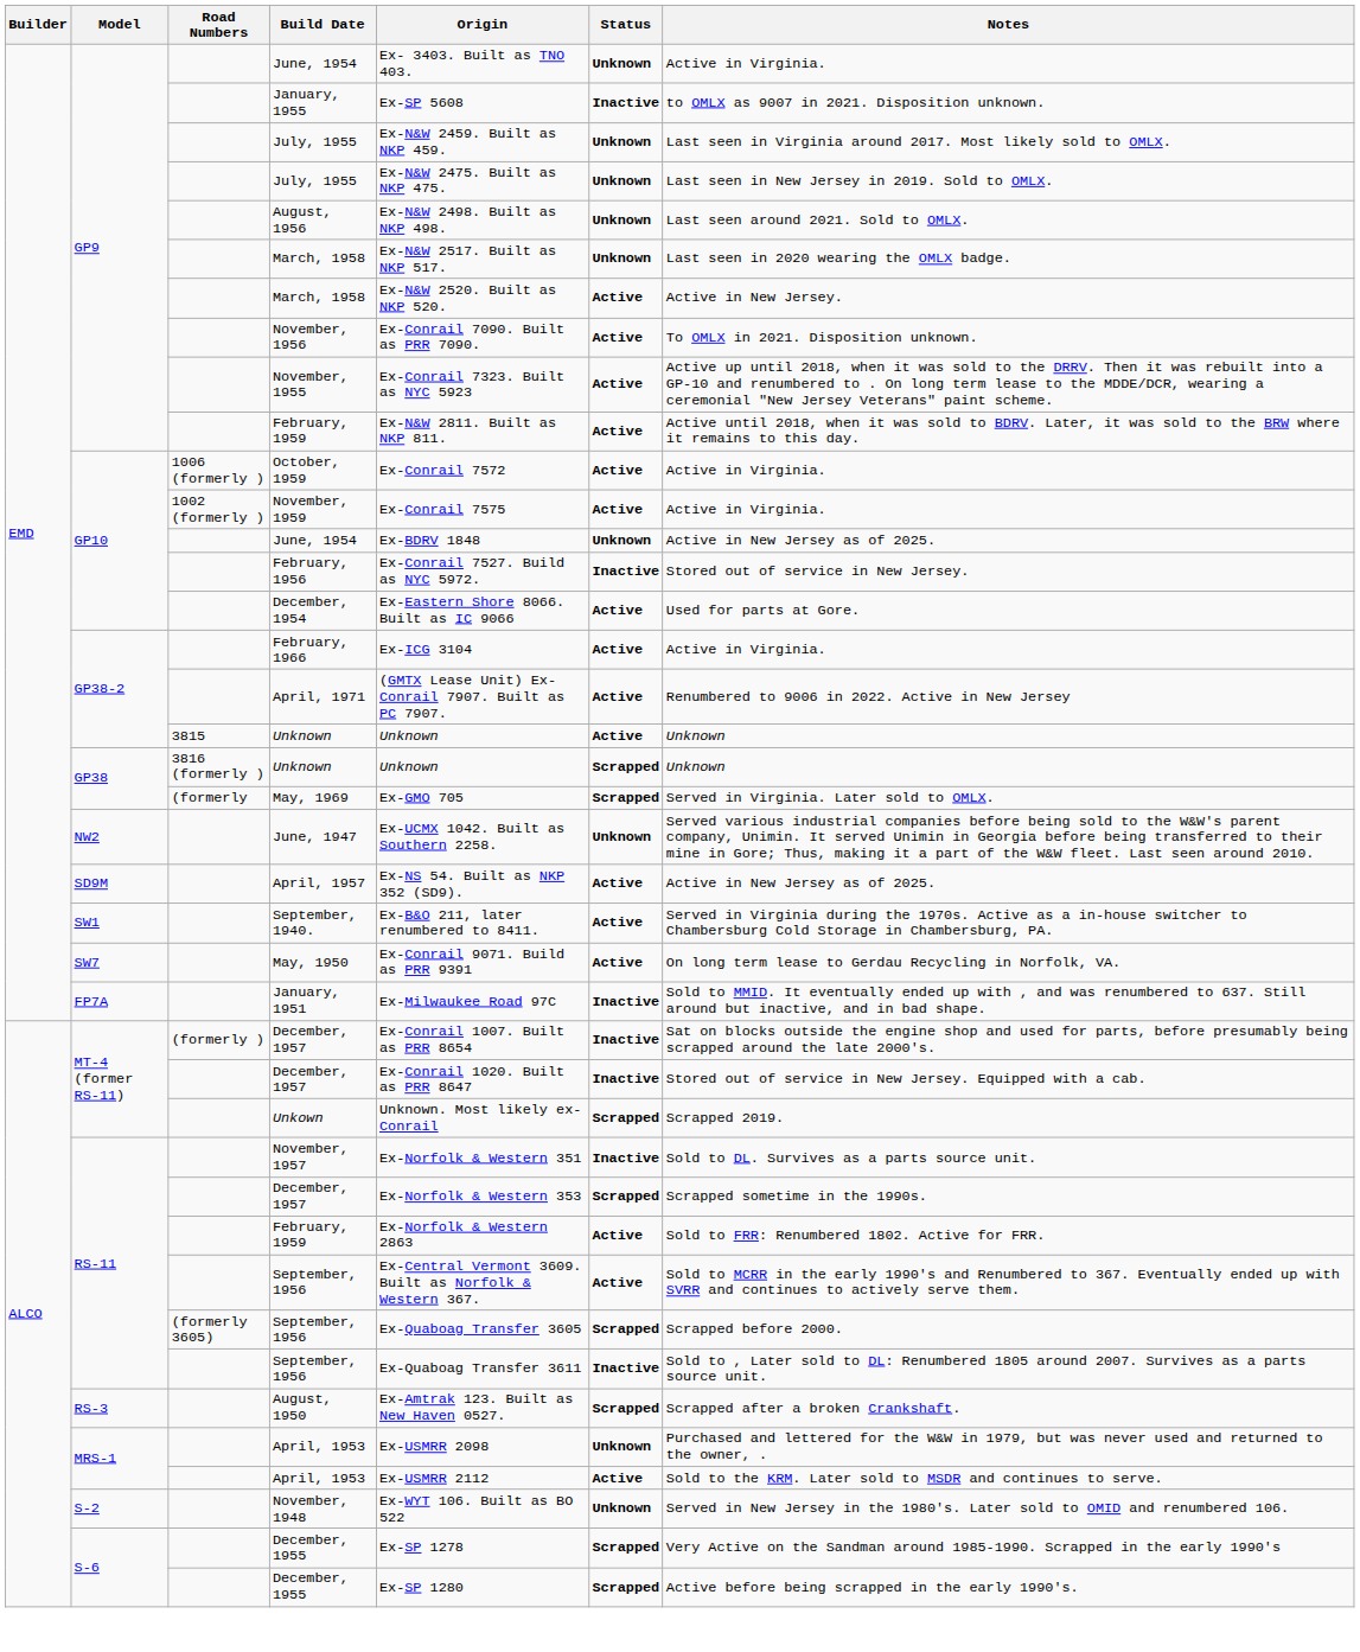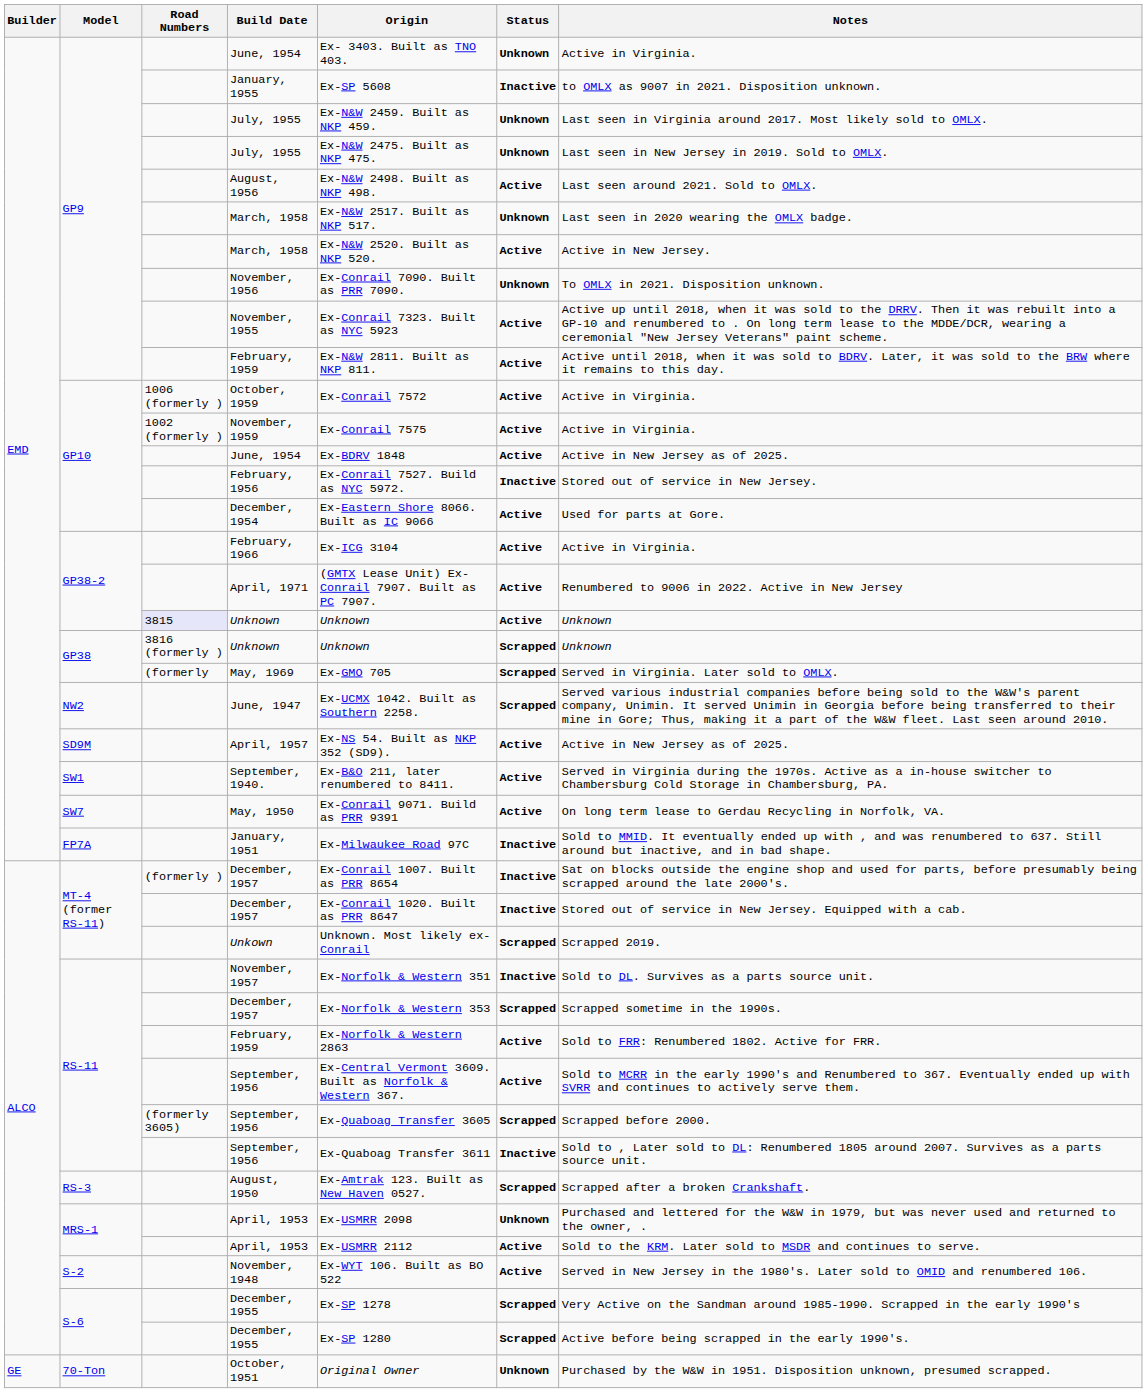August, 1956 | Status: Unknown -> Active
November, 1956 | Status: Active -> Unknown
GP10 / June, 1954 | Status: Unknown -> Active
GP38-2 / Unknown | Road Numbers: no background -> lavender background
June, 1947 | Status: Unknown -> Scrapped
November, 1948 | Status: Unknown -> Active
+ row: GE | 70-Ton | October, 1951 | Original Owner | Unknown | Purchased by the W&W in 1951. Disposition unknown, presumed scrapped.
